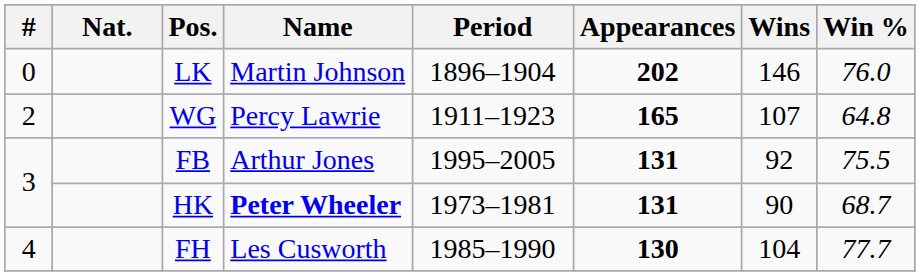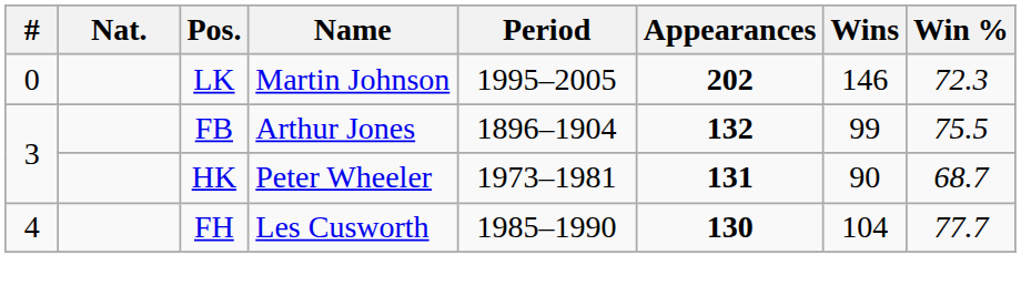LK | Period: 1896–1904 -> 1995–2005
LK | Win %: 76.0 -> 72.3
- row: 2 | WG | Percy Lawrie | 1911–1923 | 165 | 107 | 64.8
FB | Period: 1995–2005 -> 1896–1904
FB | Appearances: 131 -> 132
FB | Wins: 92 -> 99
HK | Name: bold -> normal
